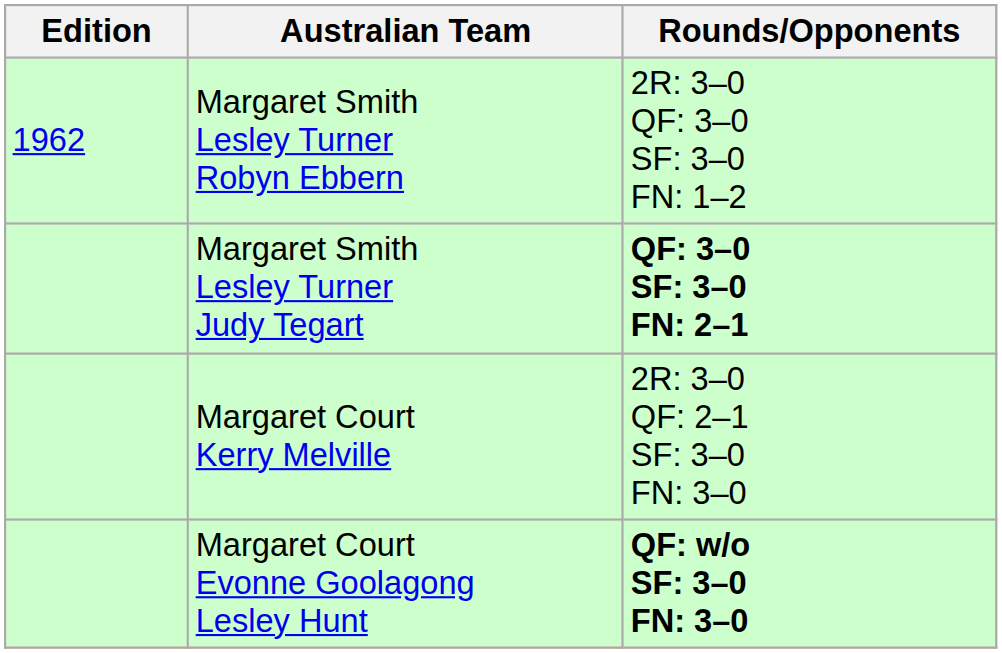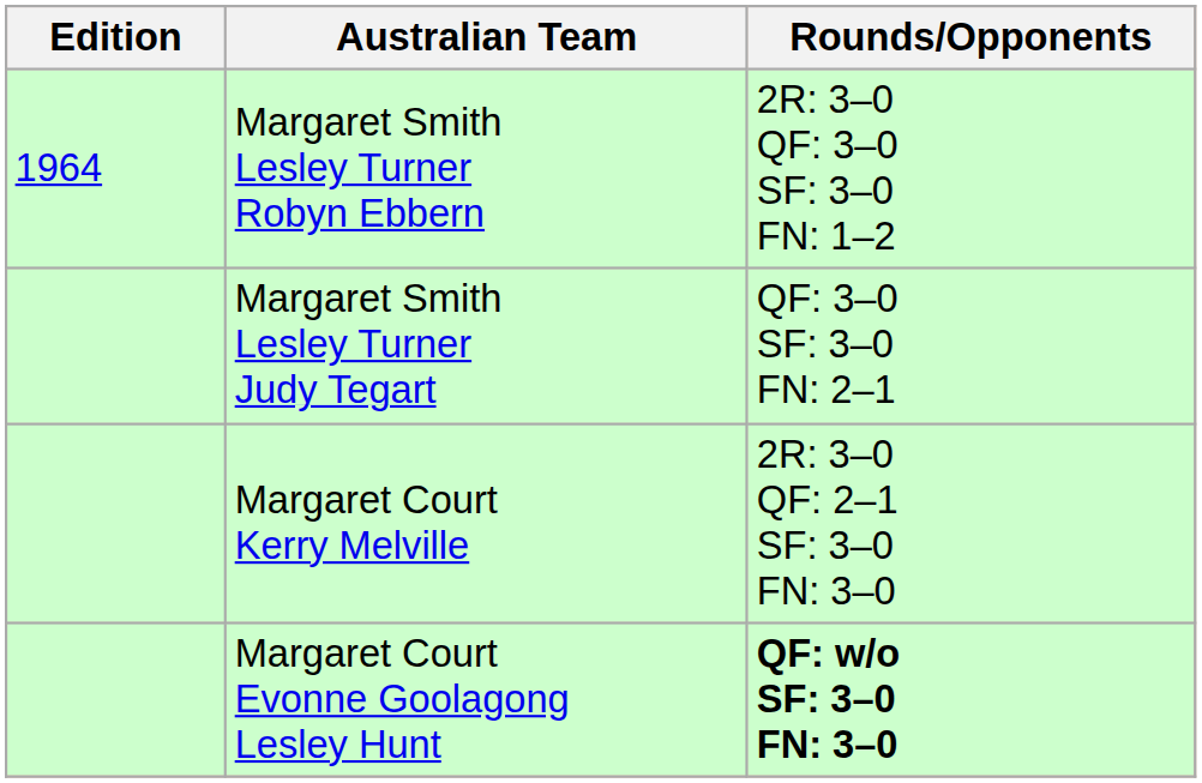Margaret Smith Lesley Turner Robyn Ebbern | Edition: 1962 -> 1964
Margaret Smith Lesley Turner Judy Tegart | Rounds/Opponents: bold -> normal
